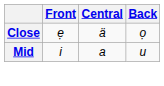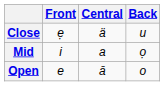Close | Back: ọ -> u
Mid | Back: u -> ọ
+ row: Open | e | ā | o
